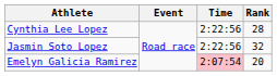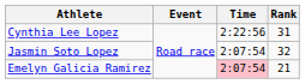Cynthia Lee Lopez | Rank: 28 -> 31
Jasmin Soto Lopez | Time: 2:22:56 -> 2:07:54
Emelyn Galicia Ramirez | Rank: 20 -> 21
